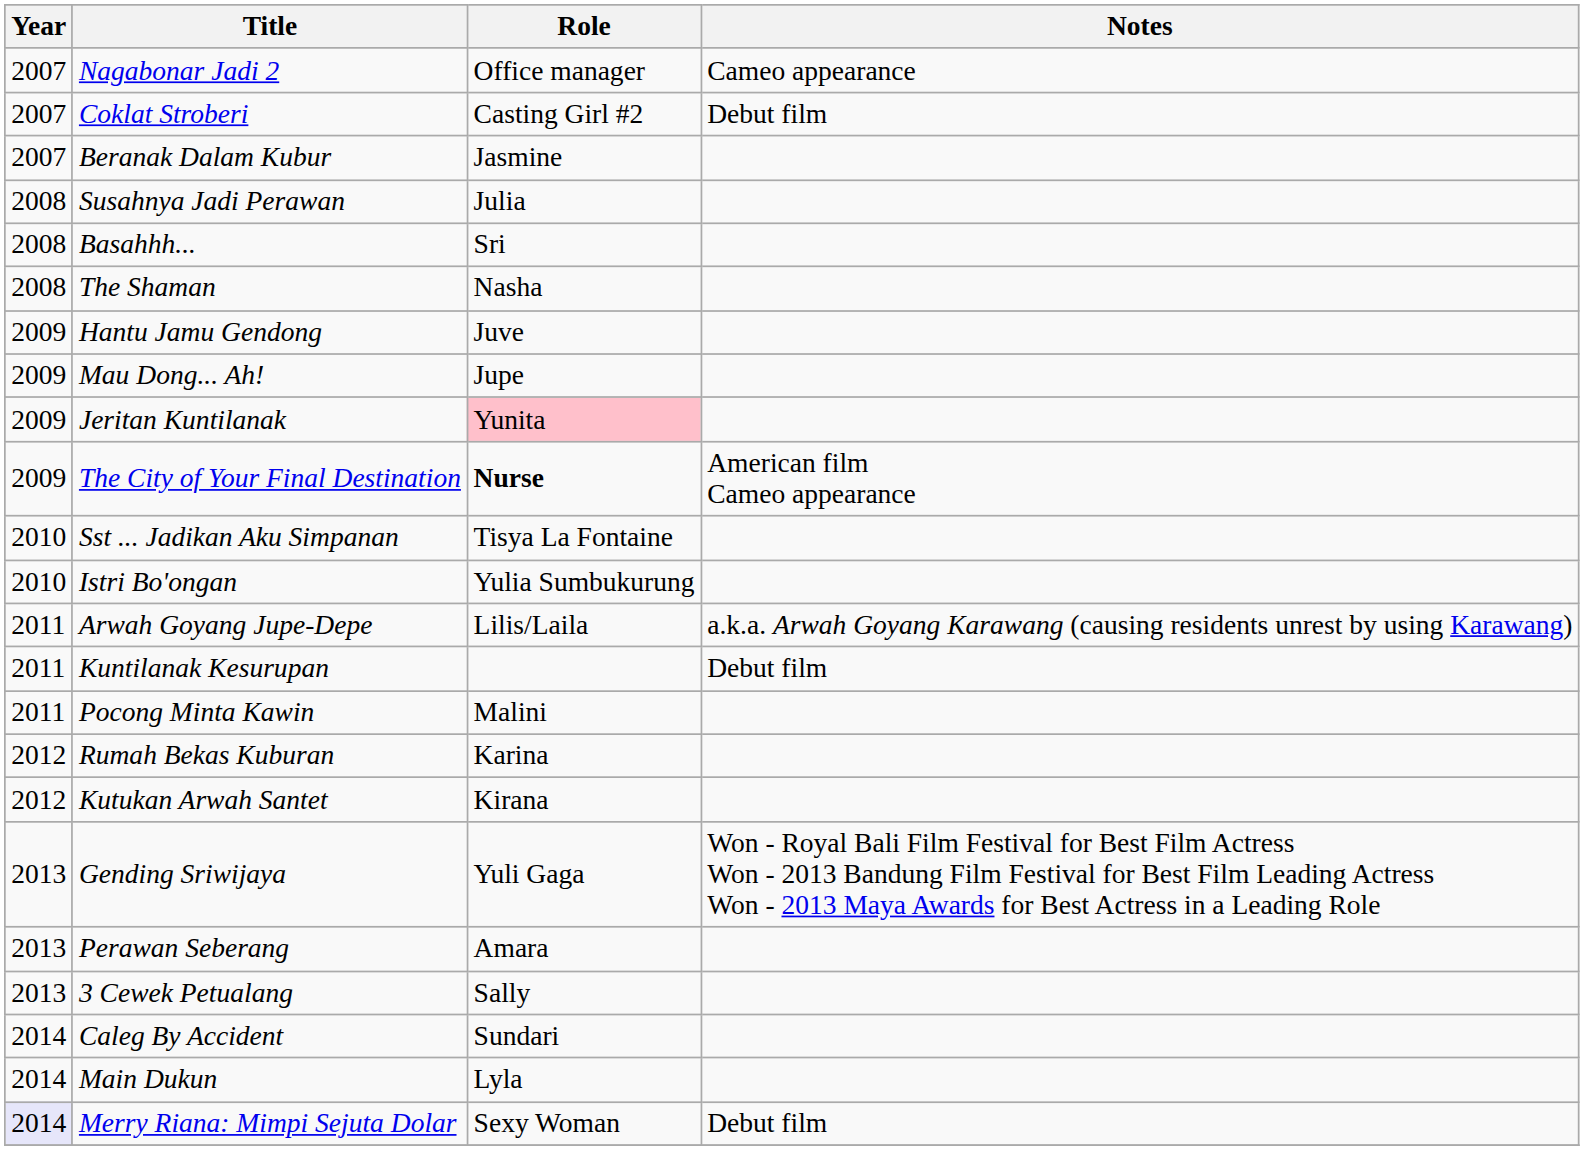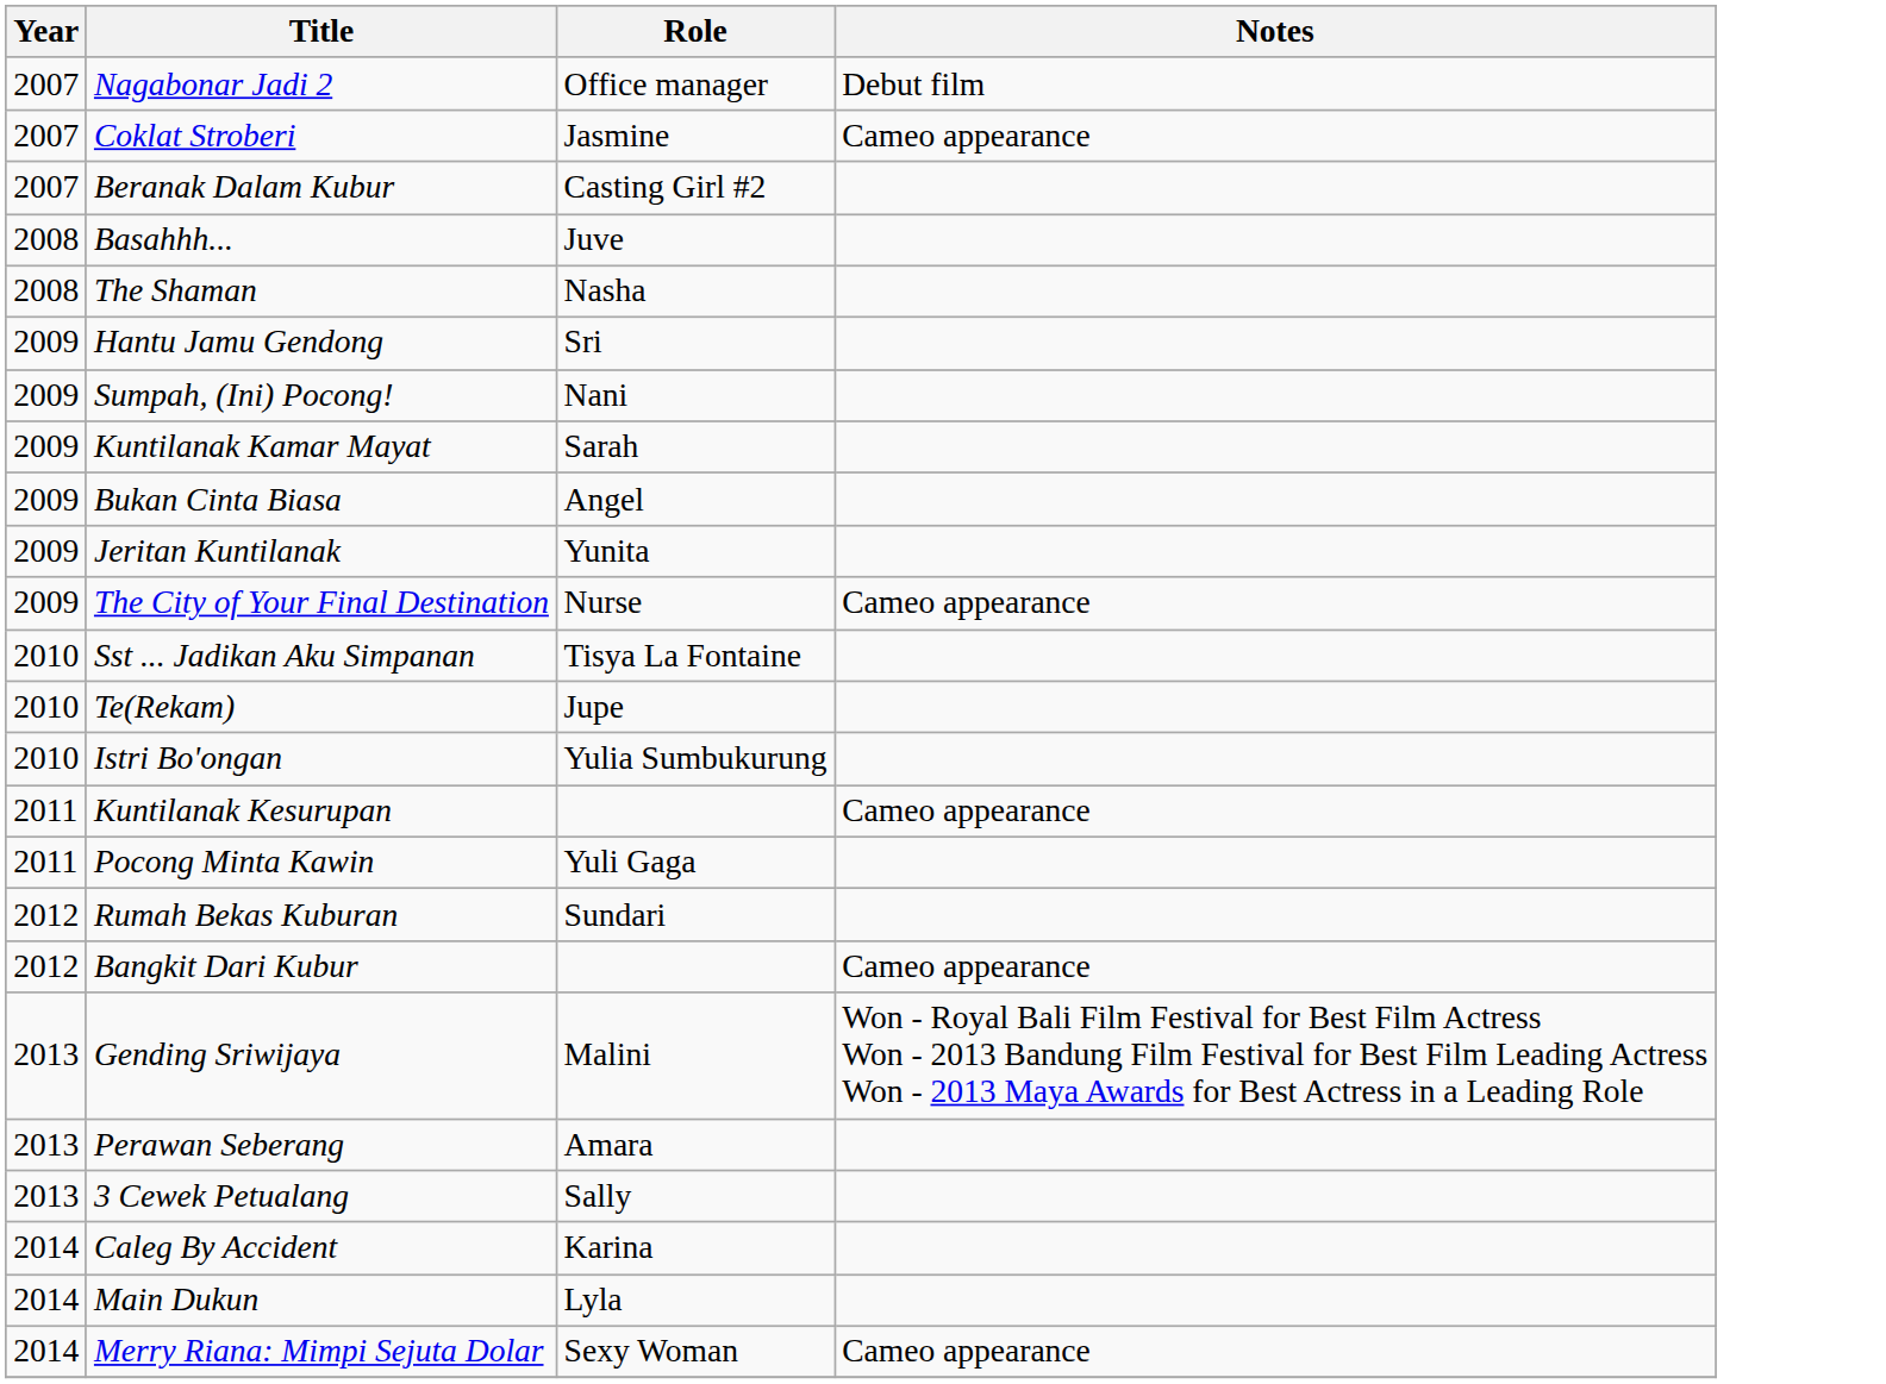Nagabonar Jadi 2 | Notes: Cameo appearance -> Debut film
Coklat Stroberi | Role: Casting Girl #2 -> Jasmine
Coklat Stroberi | Notes: Debut film -> Cameo appearance
Beranak Dalam Kubur | Role: Jasmine -> Casting Girl #2
- row: 2008 | Susahnya Jadi Perawan | Julia
Basahhh... | Role: Sri -> Juve
Hantu Jamu Gendong | Role: Juve -> Sri
+ row: 2009 | Sumpah, (Ini) Pocong! | Nani
+ row: 2009 | Kuntilanak Kamar Mayat | Sarah
+ row: 2009 | Bukan Cinta Biasa | Angel
- row: 2009 | Mau Dong... Ah! | Jupe
Jeritan Kuntilanak | Role: pink background -> no background
The City of Your Final Destination | Role: bold -> normal
The City of Your Final Destination | Notes: American film Cameo appearance -> Cameo appearance
+ row: 2010 | Te(Rekam) | Jupe
- row: 2011 | Arwah Goyang Jupe-Depe | Lilis/Laila | a.k.a. Arwah Goyang Karawang (causing residents unrest by using Karawang)
Kuntilanak Kesurupan | Notes: Debut film -> Cameo appearance
Pocong Minta Kawin | Role: Malini -> Yuli Gaga
Rumah Bekas Kuburan | Role: Karina -> Sundari
+ row: 2012 | Bangkit Dari Kubur | Cameo appearance
- row: 2012 | Kutukan Arwah Santet | Kirana
Gending Sriwijaya | Role: Yuli Gaga -> Malini
Caleg By Accident | Role: Sundari -> Karina
Merry Riana: Mimpi Sejuta Dolar | Year: lavender background -> no background
Merry Riana: Mimpi Sejuta Dolar | Notes: Debut film -> Cameo appearance
